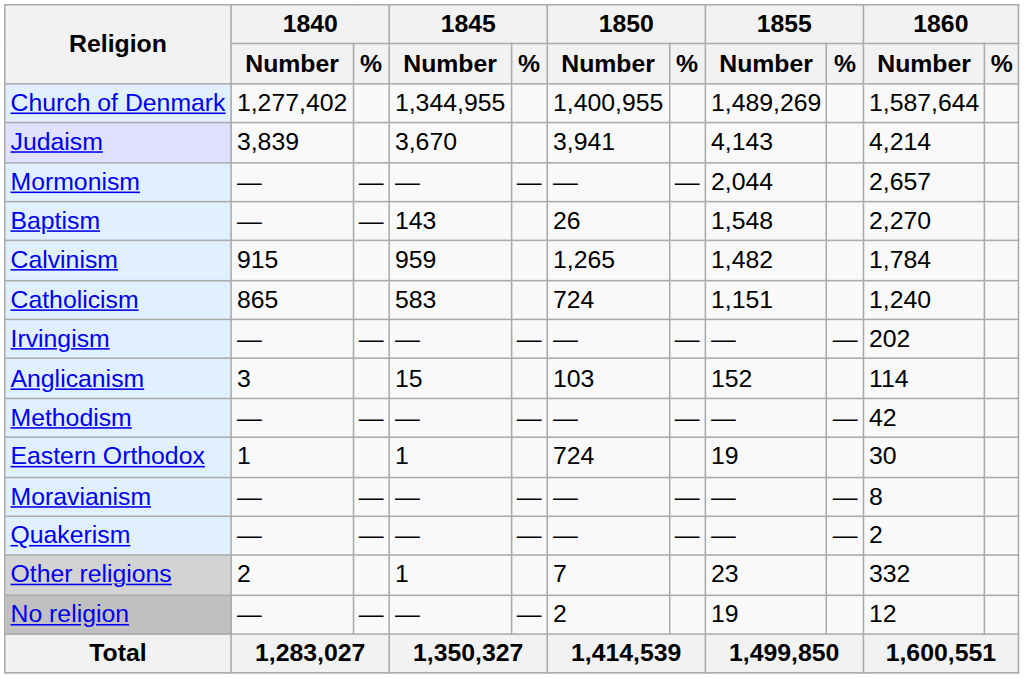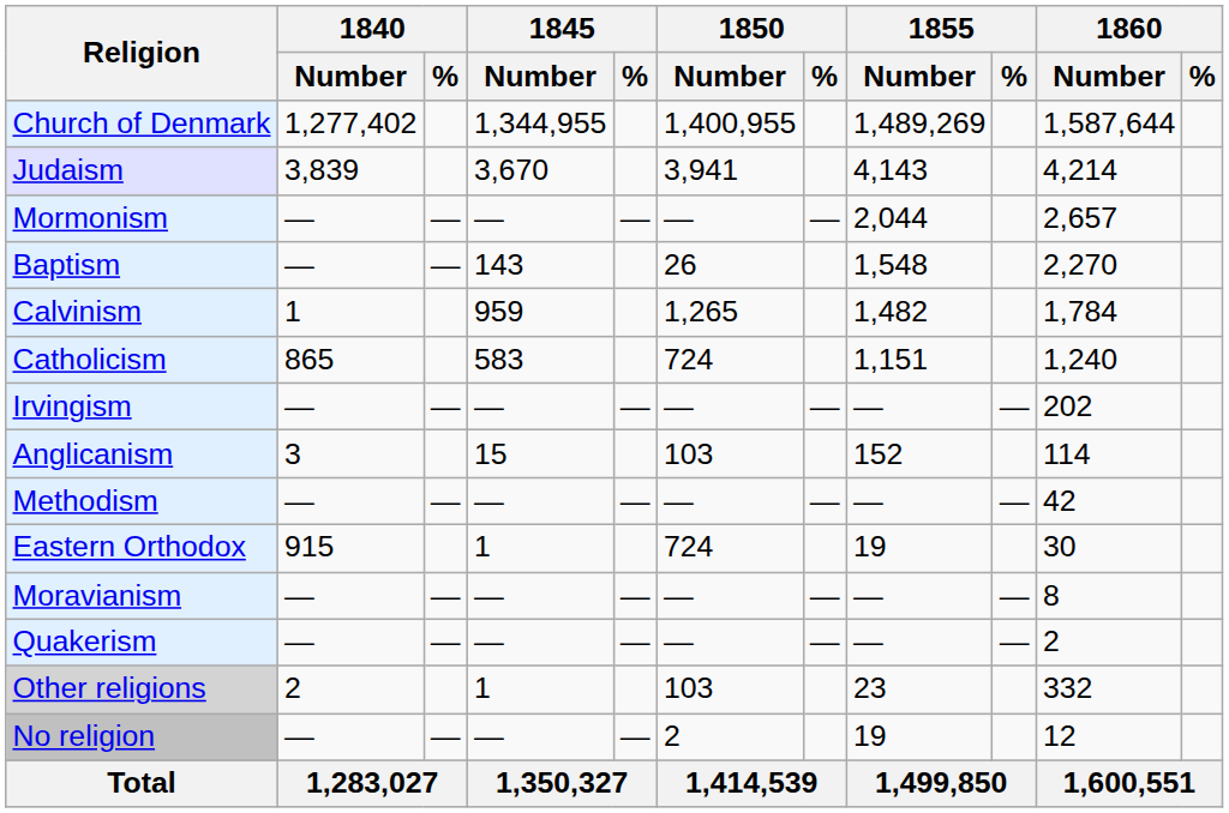Calvinism | 1840 / Number: 915 -> 1
Eastern Orthodox | 1840 / Number: 1 -> 915
Other religions | 1850 / Number: 7 -> 103
